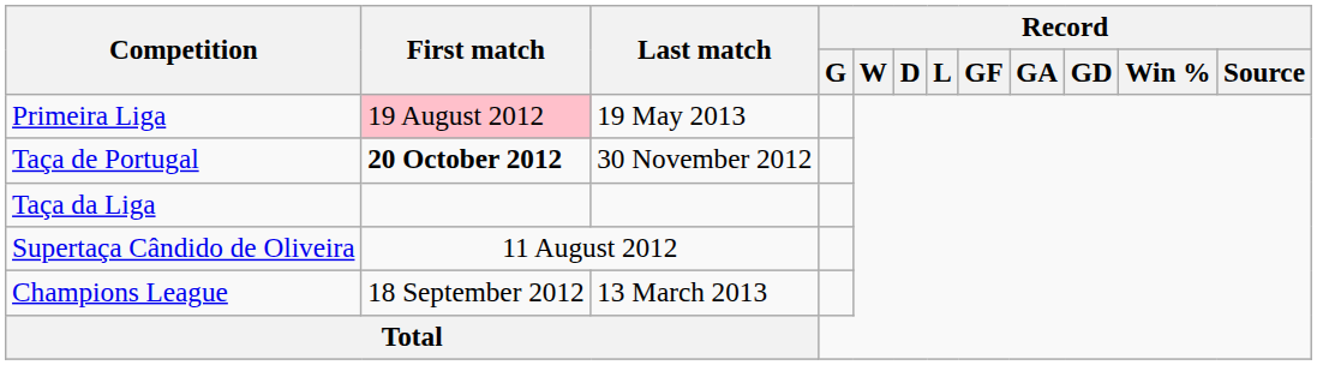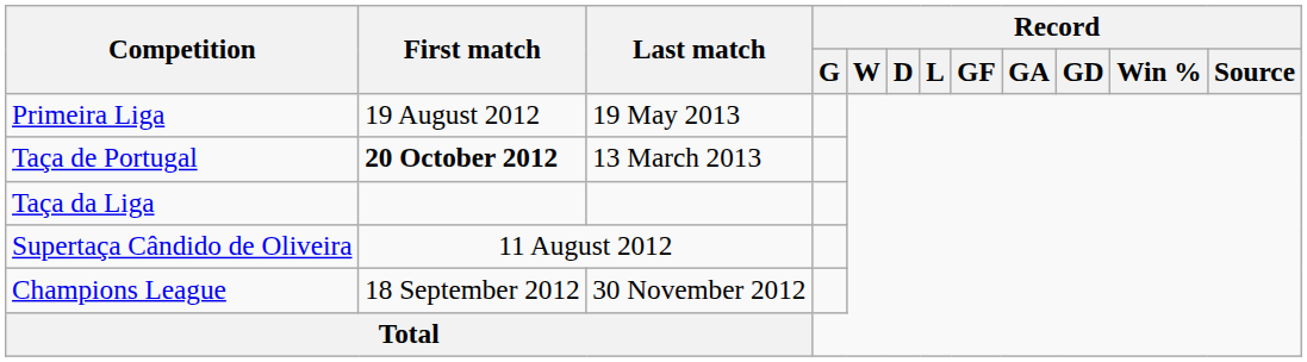Primeira Liga | First match: pink background -> no background
Taça de Portugal | Last match: 30 November 2012 -> 13 March 2013
Champions League | Last match: 13 March 2013 -> 30 November 2012
